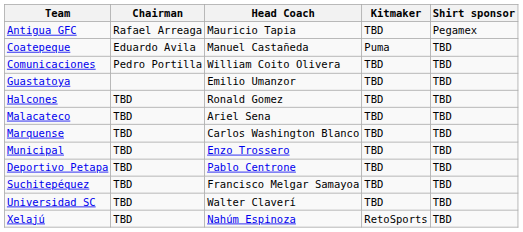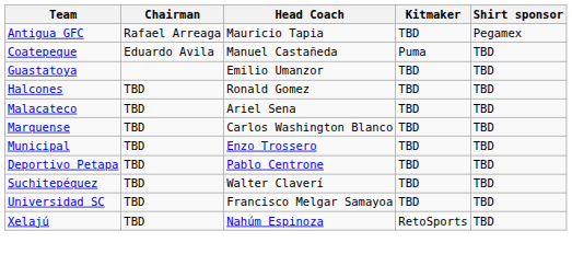- row: Comunicaciones | Pedro Portilla | William Coito Olivera | TBD | TBD
Suchitepéquez | Head Coach: Francisco Melgar Samayoa -> Walter Claverí
Universidad SC | Head Coach: Walter Claverí -> Francisco Melgar Samayoa
